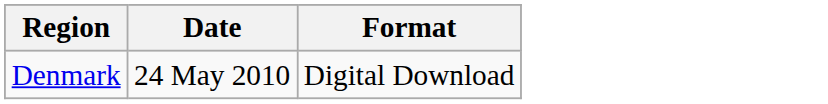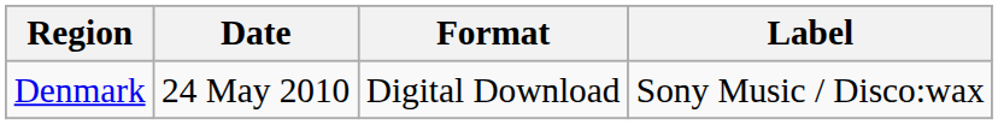+ column: Label | Sony Music / Disco:wax
